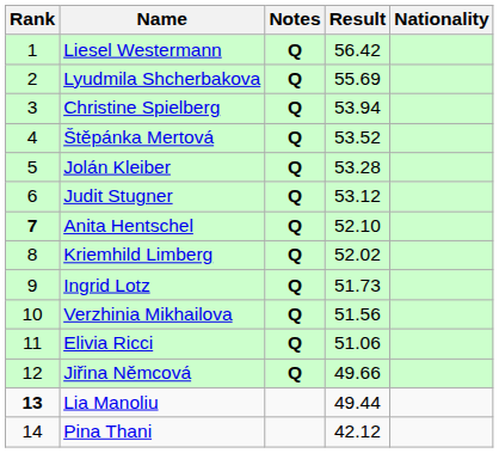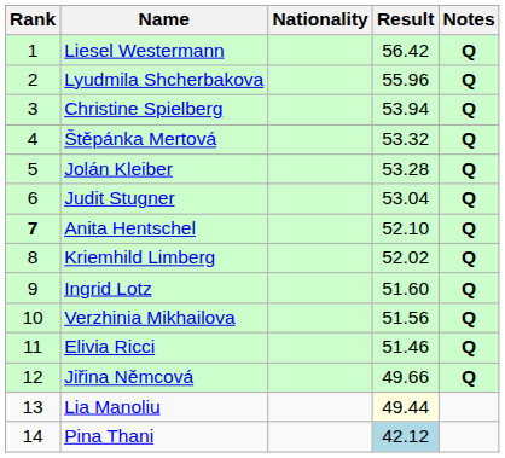columns swapped: Nationality <-> Notes
Lyudmila Shcherbakova | Result: 55.69 -> 55.96
Štěpánka Mertová | Result: 53.52 -> 53.32
Judit Stugner | Result: 53.12 -> 53.04
Ingrid Lotz | Result: 51.73 -> 51.60
Elivia Ricci | Result: 51.06 -> 51.46
Lia Manoliu | Rank: bold -> normal
Lia Manoliu | Result: no background -> lightyellow background
Pina Thani | Result: no background -> lightblue background
